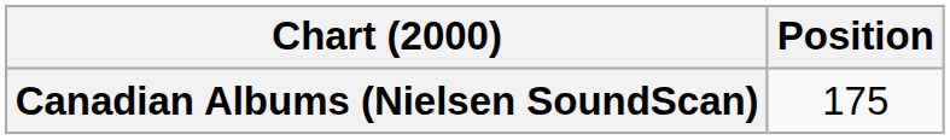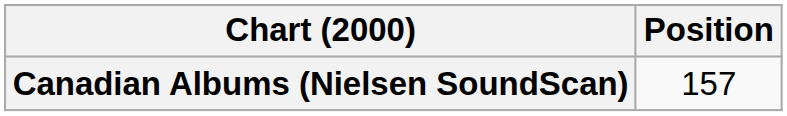Canadian Albums (Nielsen SoundScan) | Position: 175 -> 157
